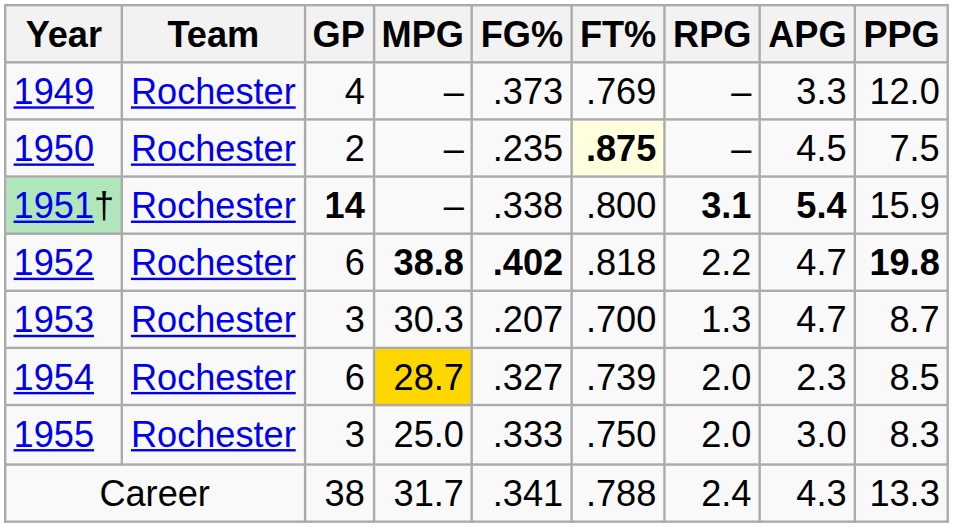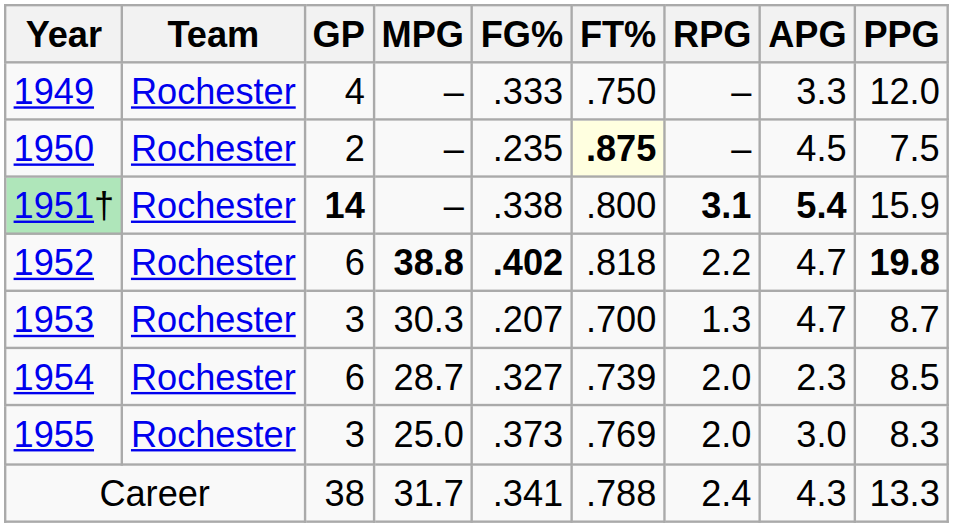1949 | FG%: .373 -> .333
1949 | FT%: .769 -> .750
1954 | MPG: gold background -> no background
1955 | FG%: .333 -> .373
1955 | FT%: .750 -> .769
